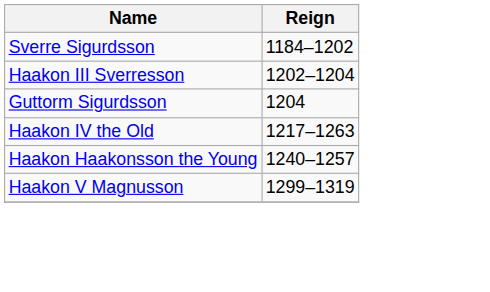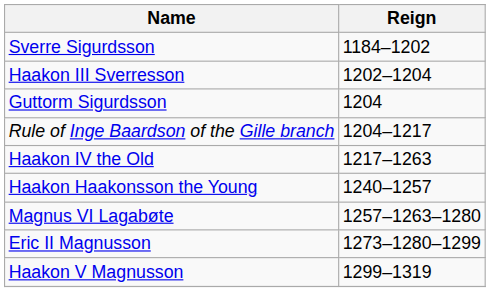+ row: Rule of Inge Baardson of the Gille branch | 1204–1217
+ row: Magnus VI Lagabøte | 1257–1263–1280
+ row: Eric II Magnusson | 1273–1280–1299
